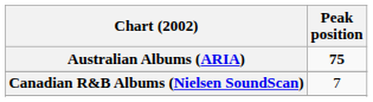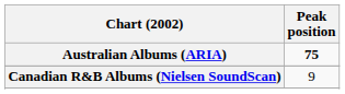Canadian R&B Albums (Nielsen SoundScan) | Peak position: 7 -> 9
